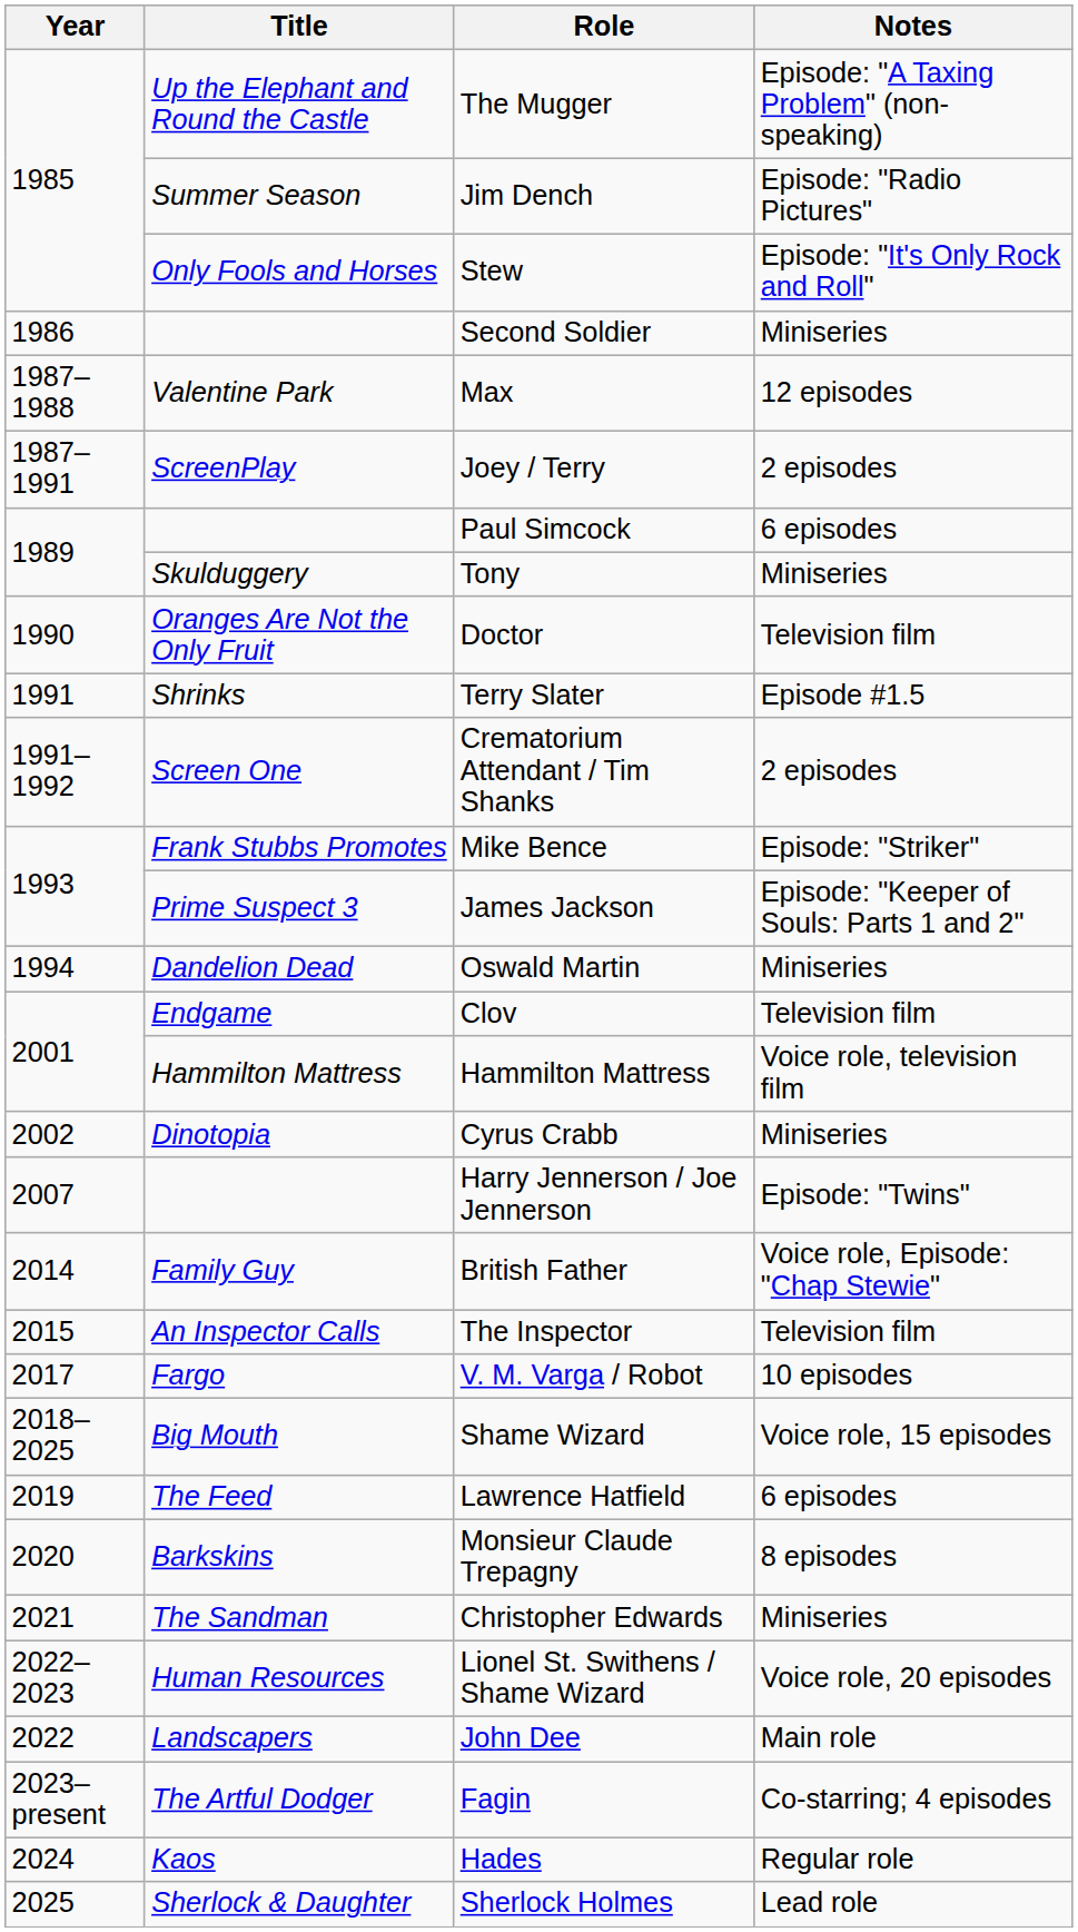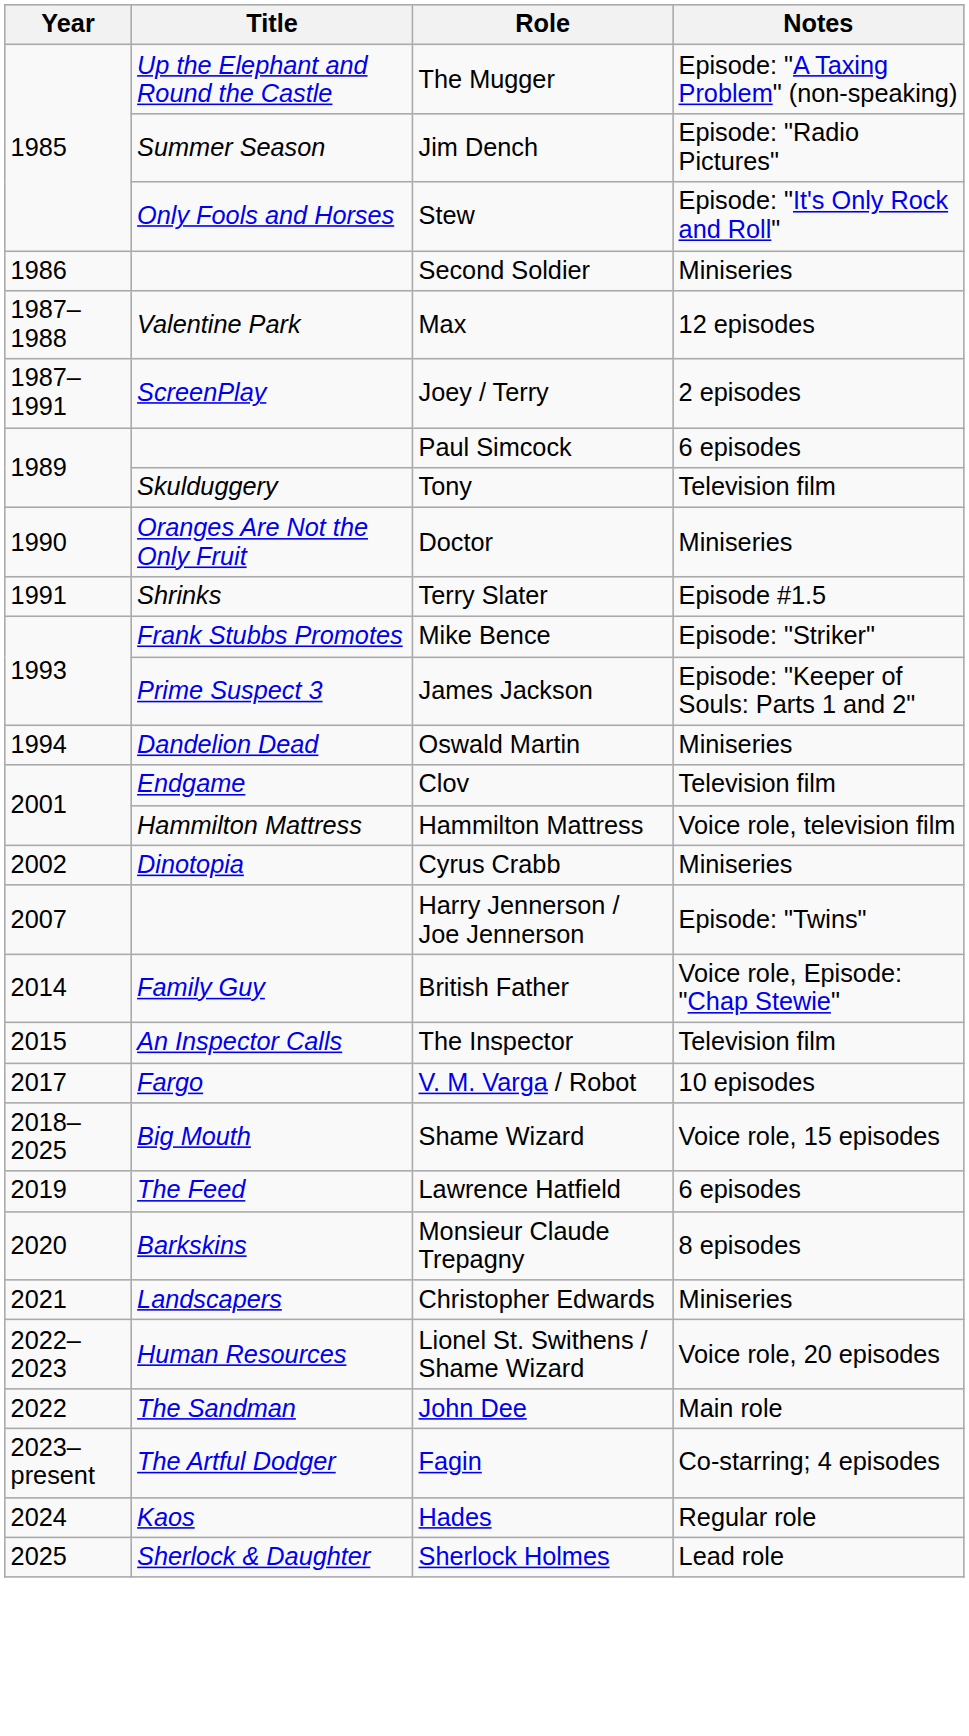Tony | Notes: Miniseries -> Television film
Doctor | Notes: Television film -> Miniseries
- row: 1991–1992 | Screen One | Crematorium Attendant / Tim Shanks | 2 episodes
Christopher Edwards | Title: The Sandman -> Landscapers
John Dee | Title: Landscapers -> The Sandman
